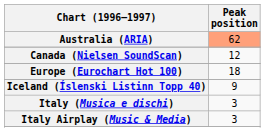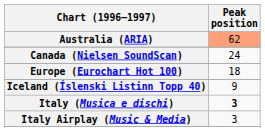Canada (Nielsen SoundScan) | Peak position: 12 -> 24
Italy (Musica e dischi) | Peak position: normal -> bold
